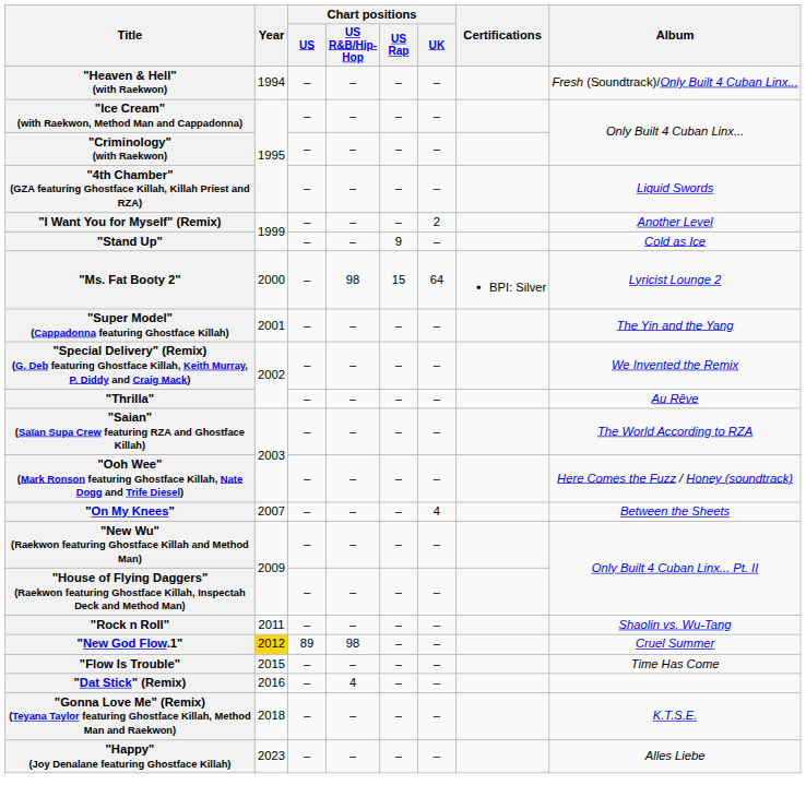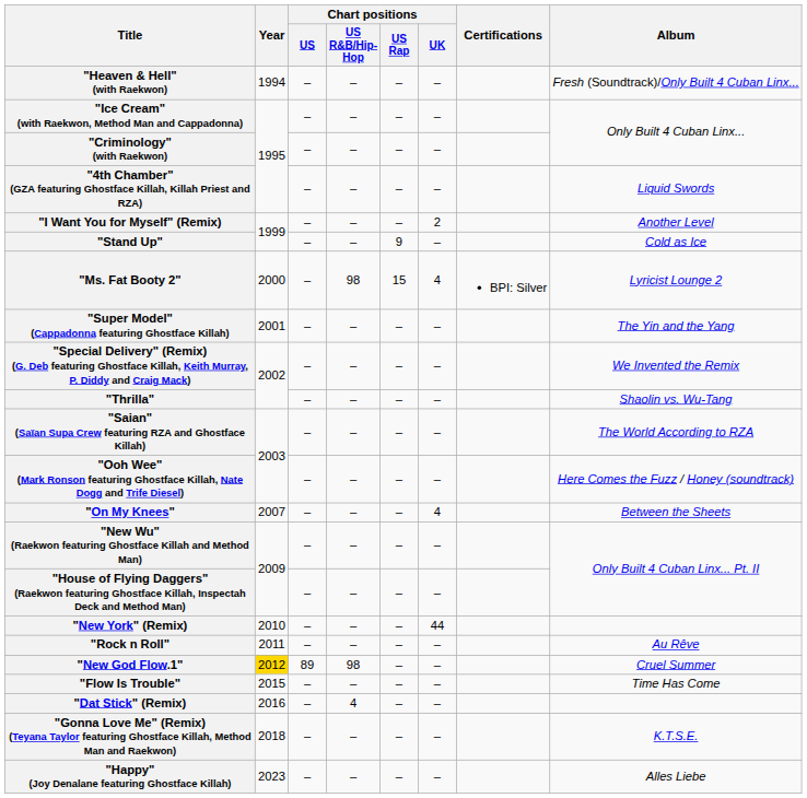"Ms. Fat Booty 2" | Chart positions / UK: 64 -> 4
"Thrilla" | Album: Au Rêve -> Shaolin vs. Wu-Tang
+ row: "New York" (Remix) | 2010 | – | – | – | 44
"Rock n Roll" | Album: Shaolin vs. Wu-Tang -> Au Rêve
